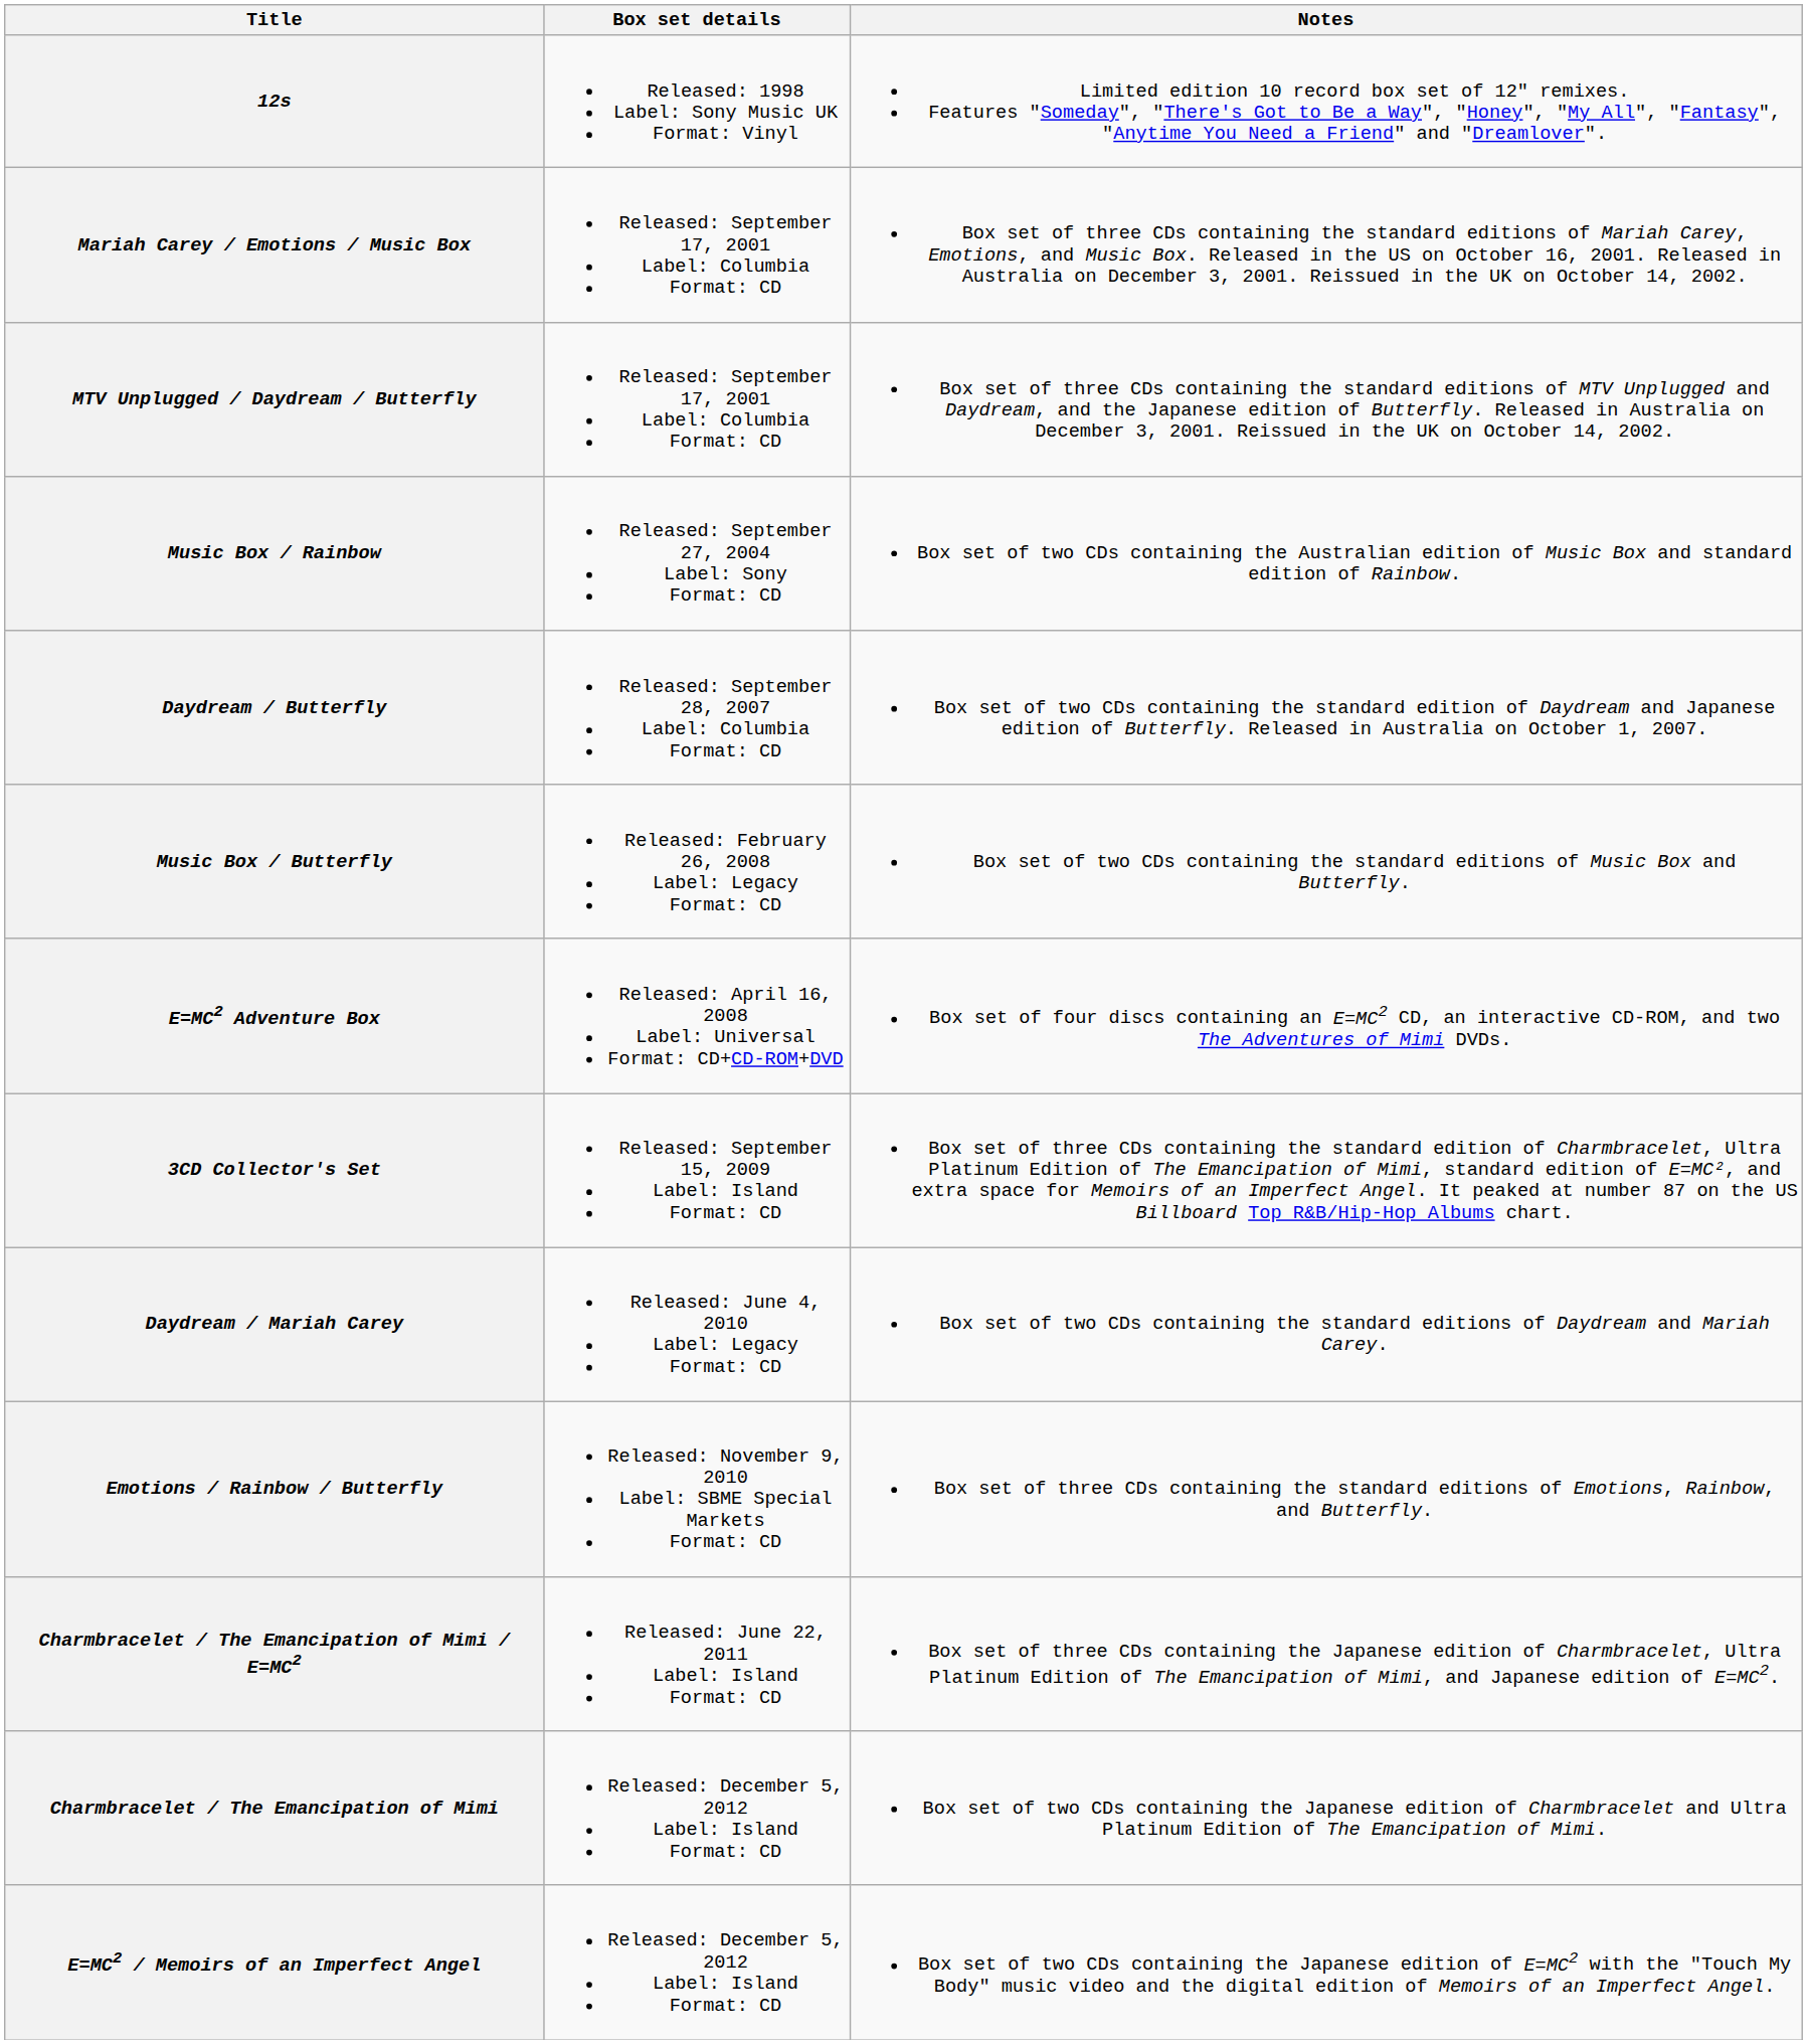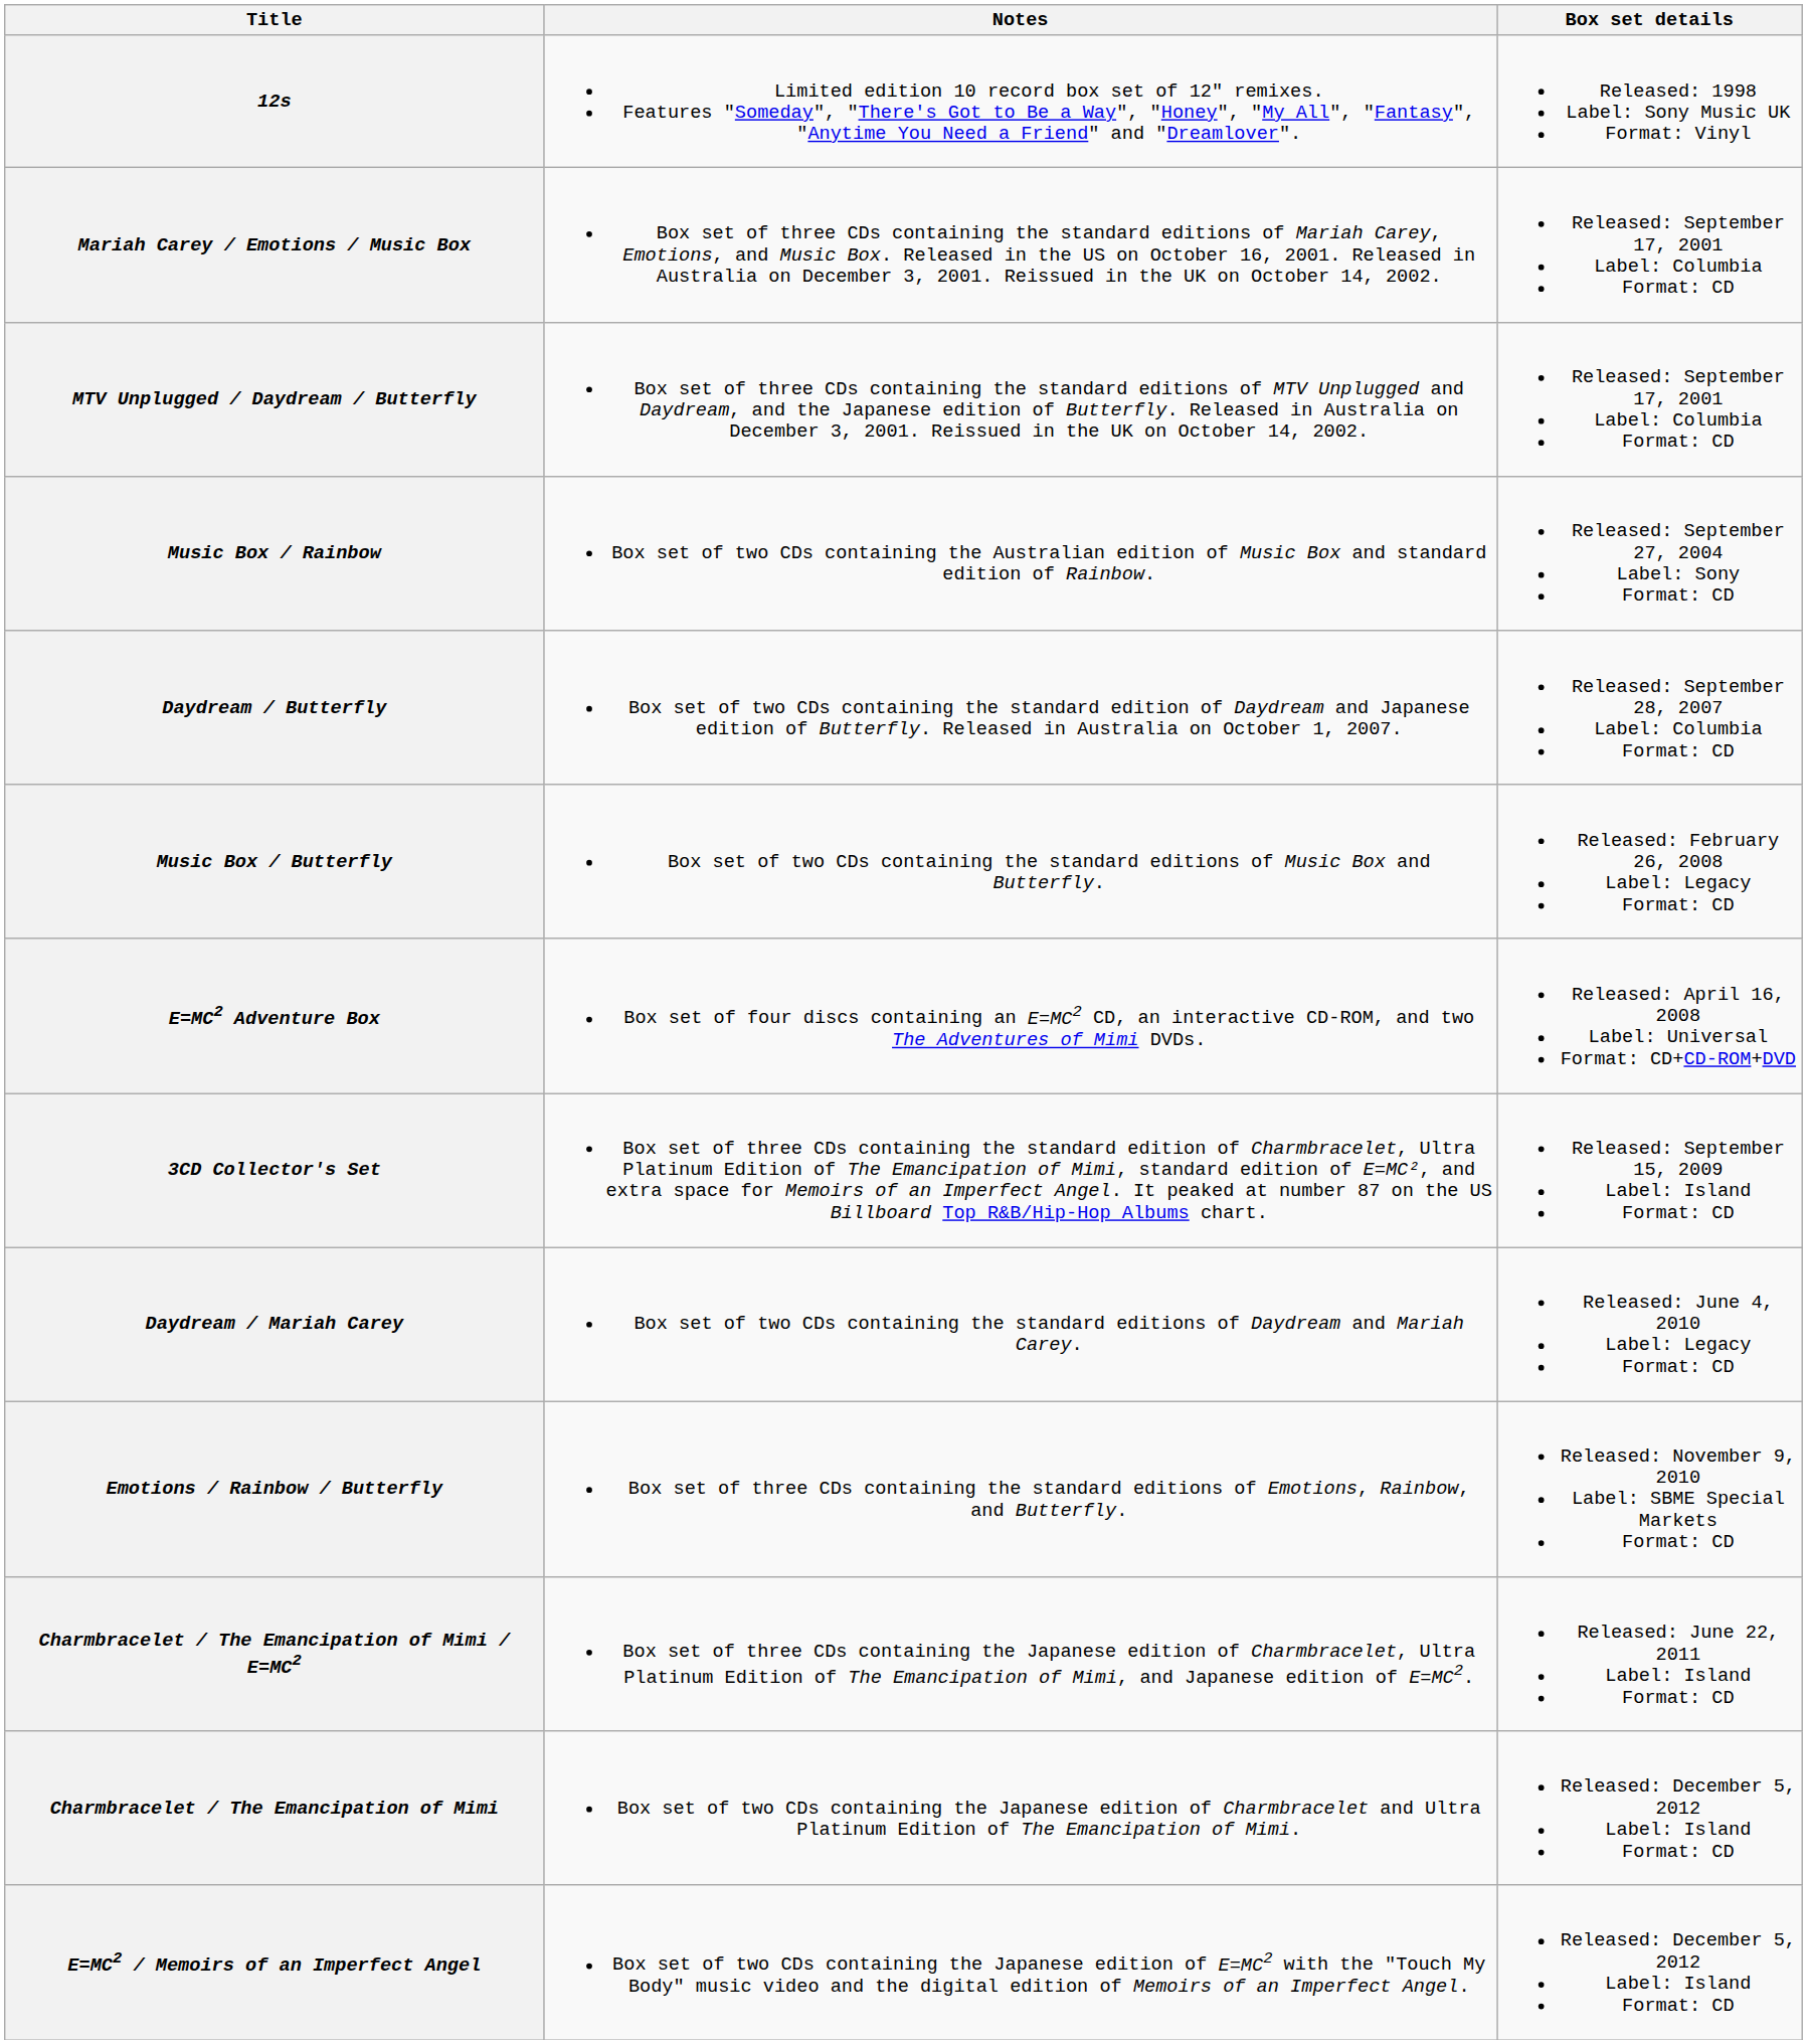columns swapped: Box set details <-> Notes
